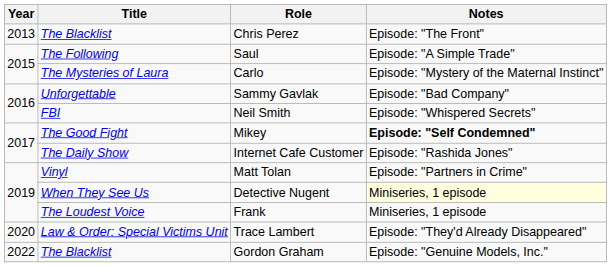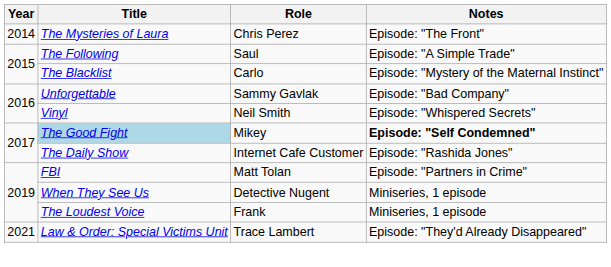Chris Perez | Year: 2013 -> 2014
Chris Perez | Title: The Blacklist -> The Mysteries of Laura
Carlo | Title: The Mysteries of Laura -> The Blacklist
Neil Smith | Title: FBI -> Vinyl
Mikey | Title: no background -> lightblue background
Matt Tolan | Title: Vinyl -> FBI
Detective Nugent | Notes: lightyellow background -> no background
Trace Lambert | Year: 2020 -> 2021
- row: 2022 | The Blacklist | Gordon Graham | Episode: "Genuine Models, Inc."
